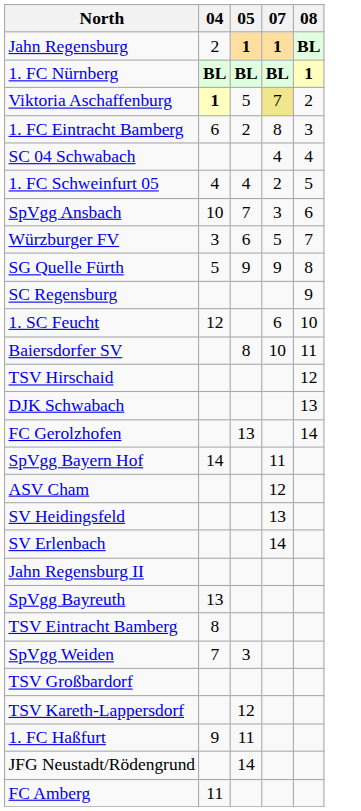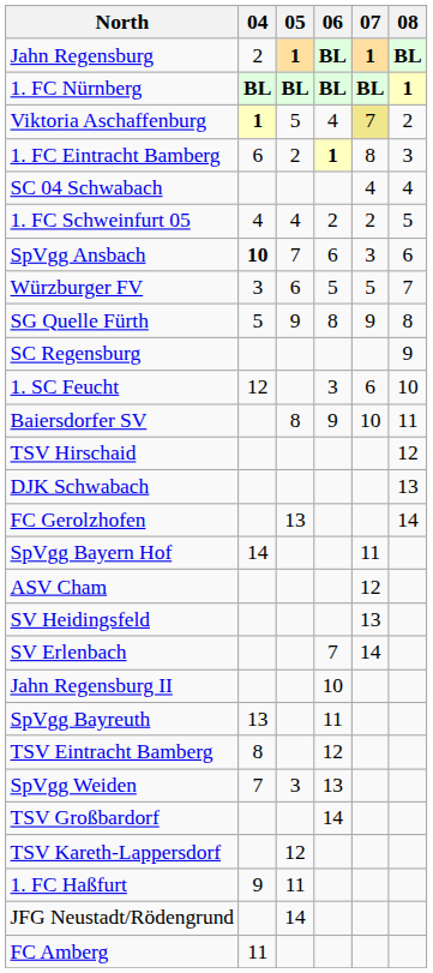+ column: 06 | BL | BL | 4 | 1 | 2 | 6 | 5 | 8 | 3 | 9 | 7 | 10 | 11 | 12 | 13 | 14
SpVgg Ansbach | 04: normal -> bold
